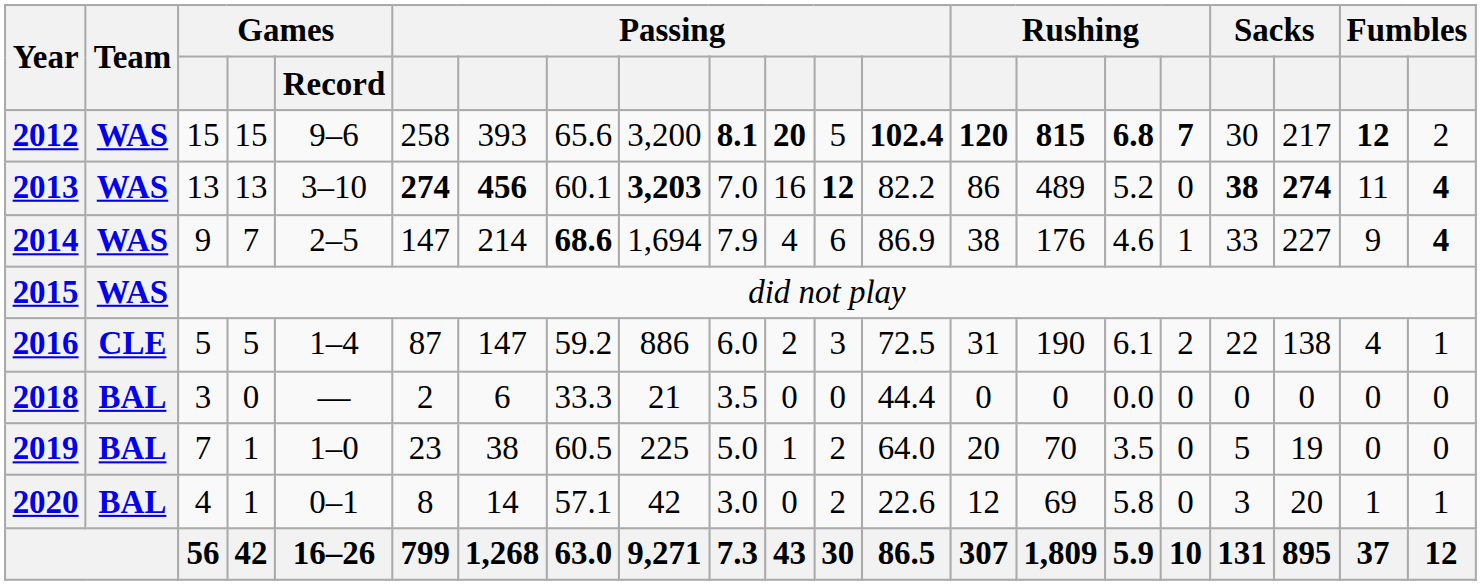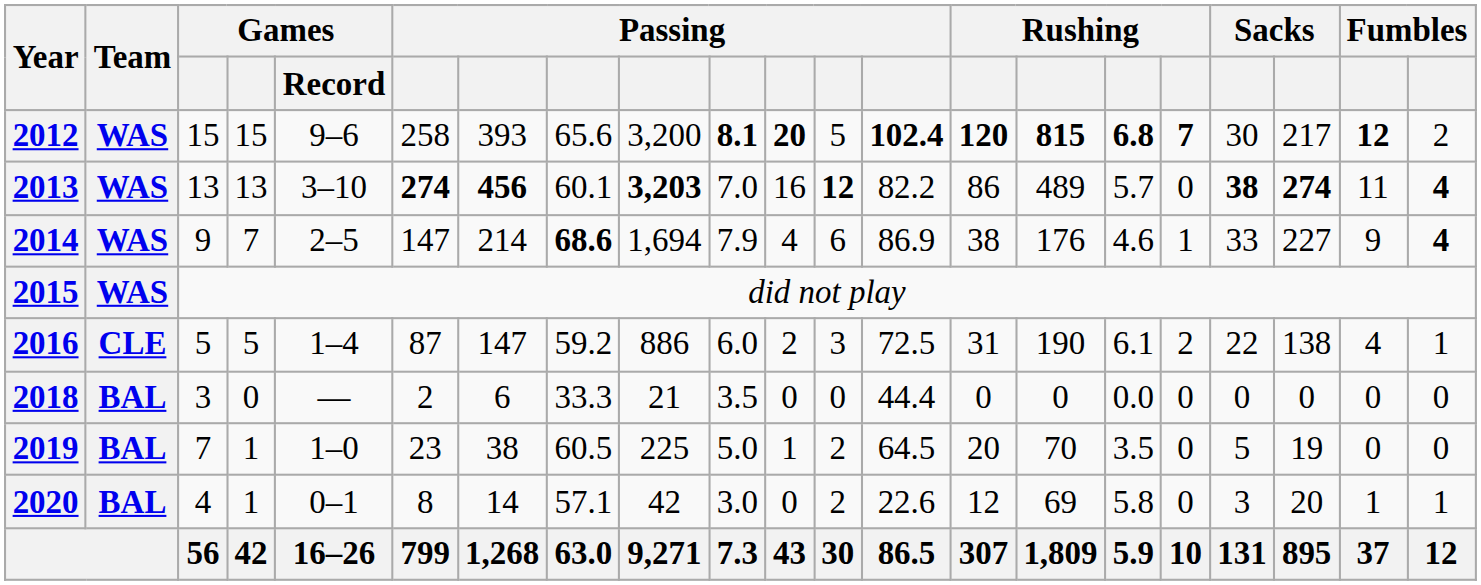2013 | column 16: 5.2 -> 5.7
2019 | column 13: 64.0 -> 64.5
